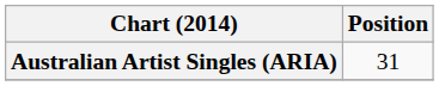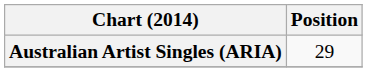Australian Artist Singles (ARIA) | Position: 31 -> 29
